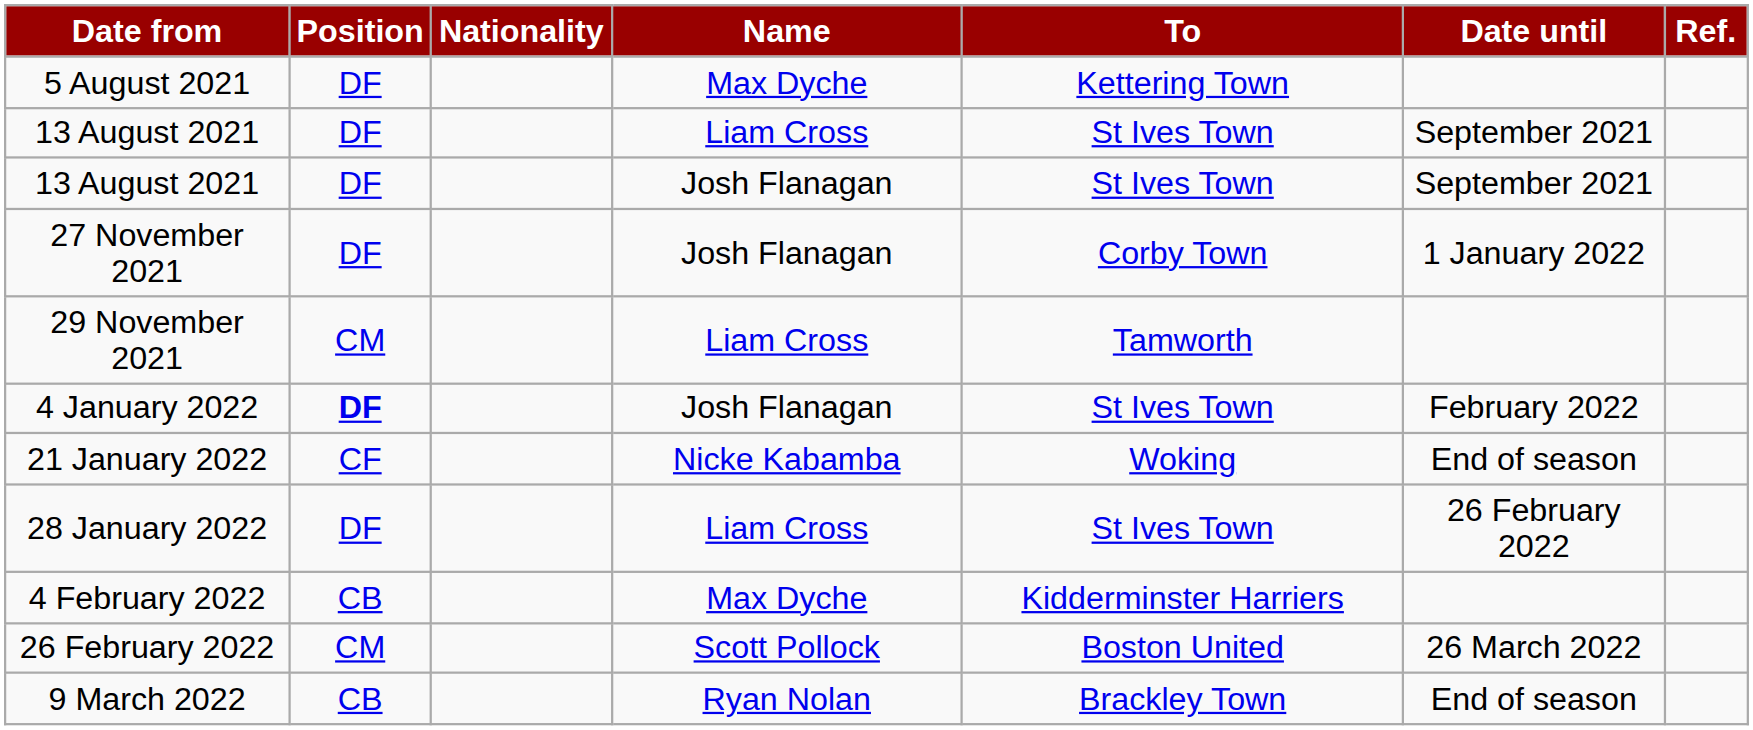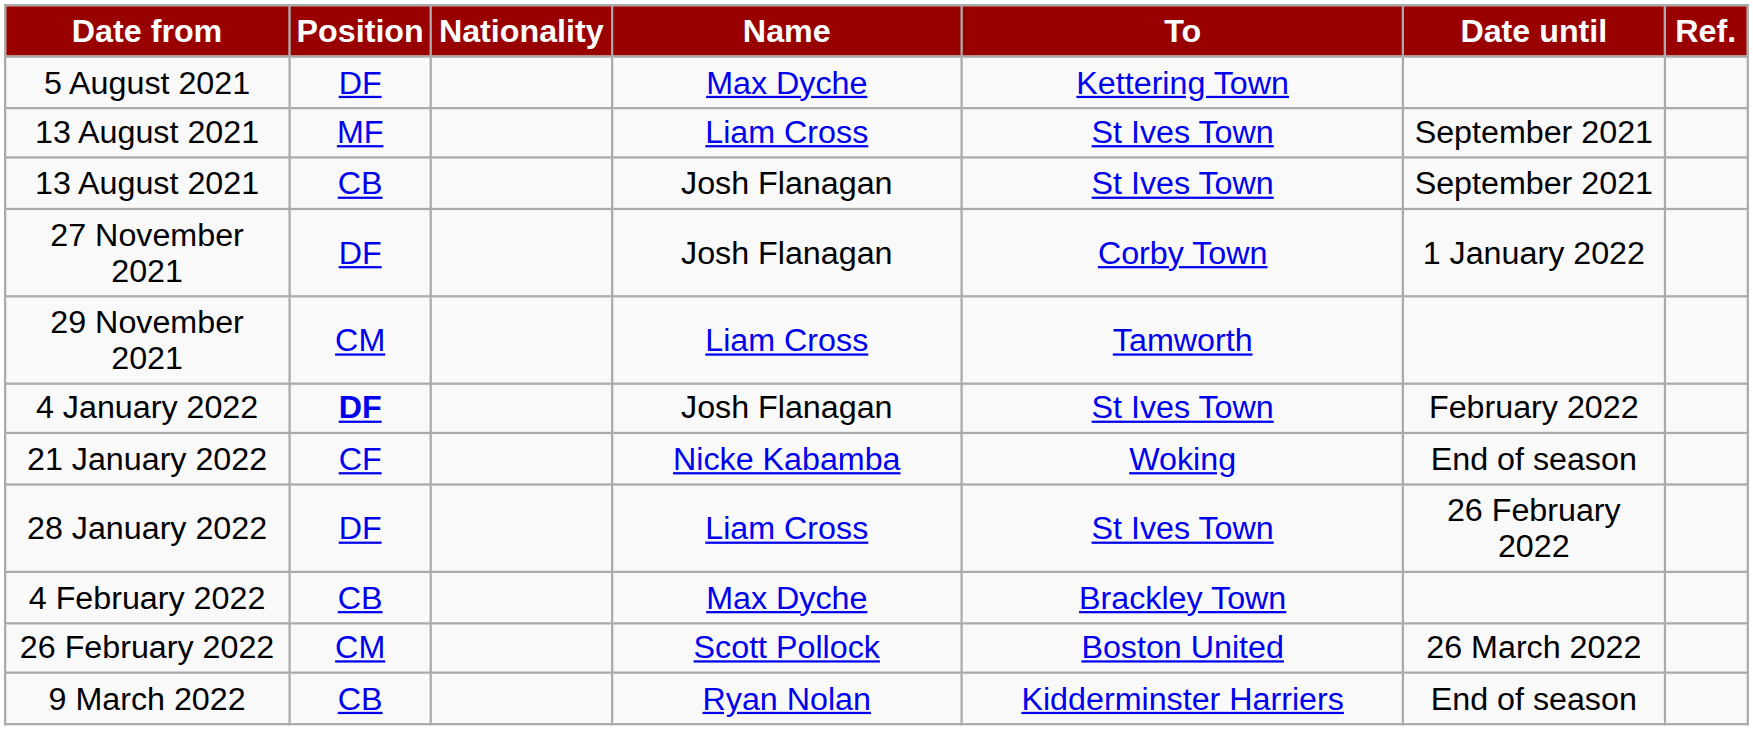13 August 2021 / Liam Cross | Position: DF -> MF
13 August 2021 / Josh Flanagan | Position: DF -> CB
4 February 2022 | To: Kidderminster Harriers -> Brackley Town
9 March 2022 | To: Brackley Town -> Kidderminster Harriers
